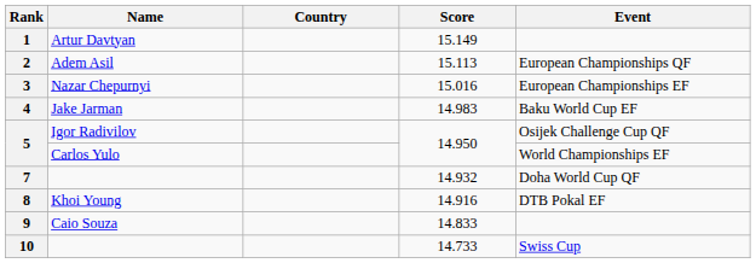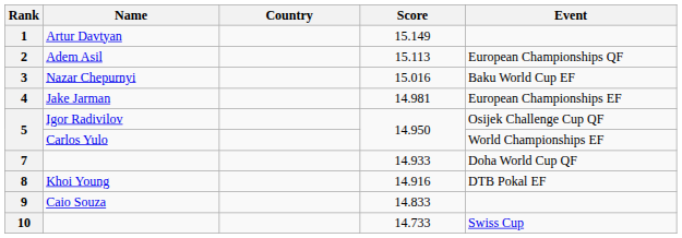3 | Event: European Championships EF -> Baku World Cup EF
4 | Score: 14.983 -> 14.981
4 | Event: Baku World Cup EF -> European Championships EF
7 | Score: 14.932 -> 14.933
